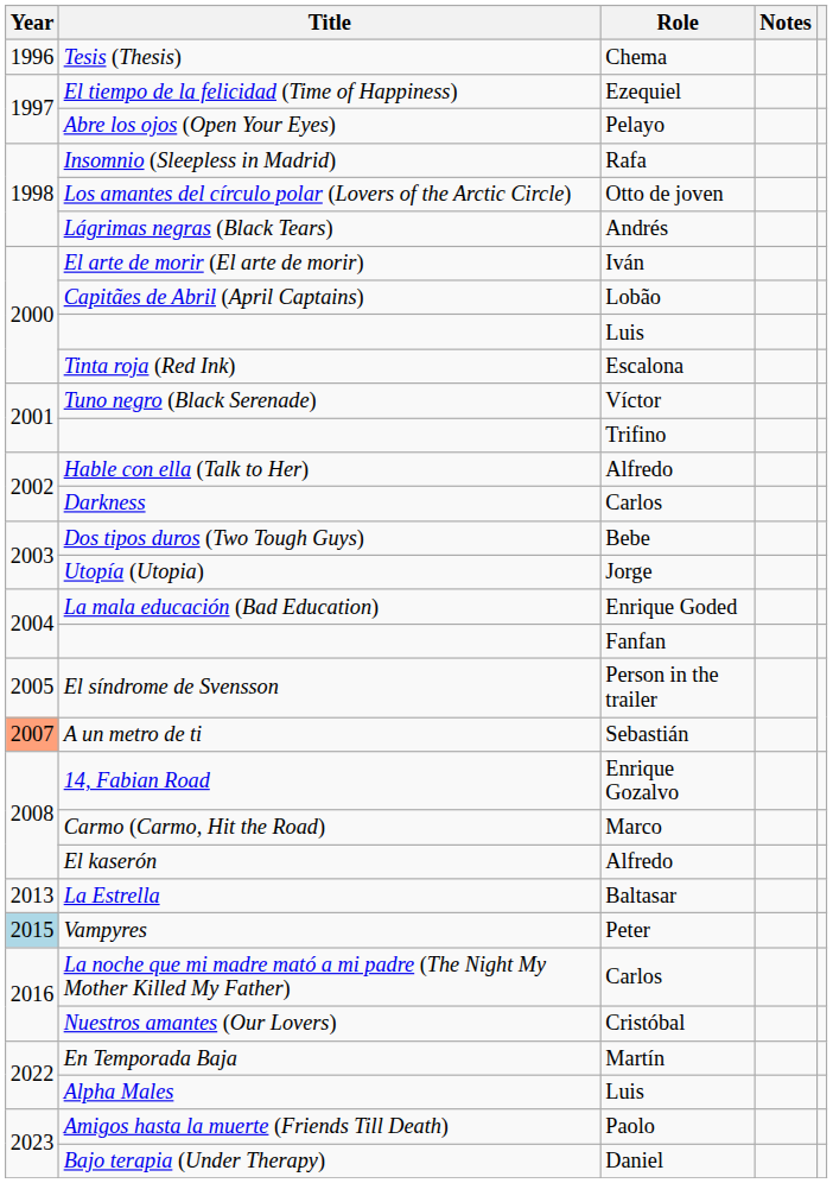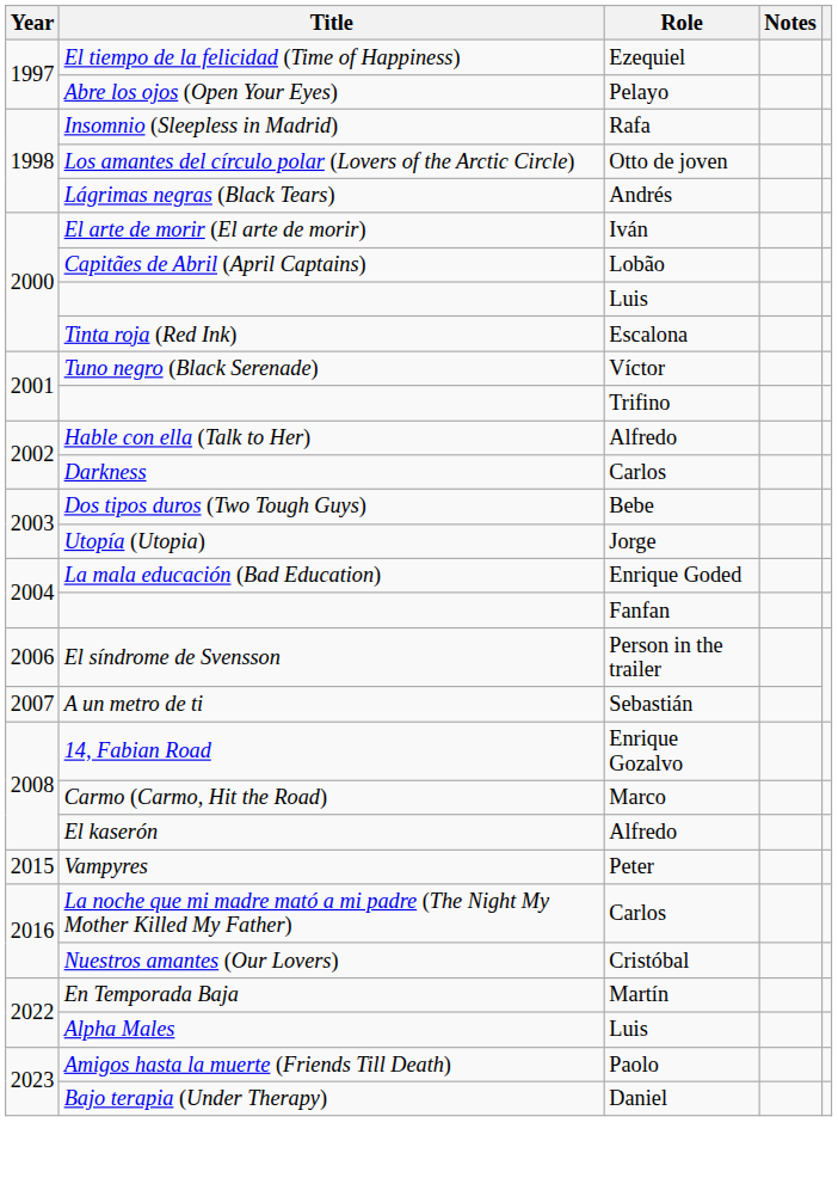- row: 1996 | Tesis (Thesis) | Chema
El síndrome de Svensson | Year: 2005 -> 2006
A un metro de ti | Year: lightsalmon background -> no background
- row: 2013 | La Estrella | Baltasar
Vampyres | Year: lightblue background -> no background
